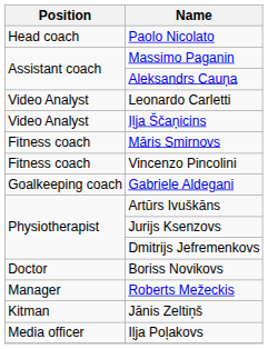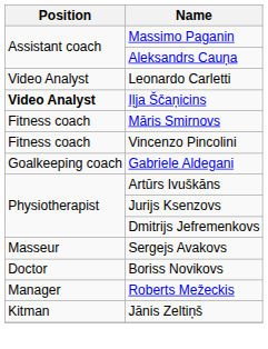- row: Head coach | Paolo Nicolato
Iļja Ščaņicins | Position: normal -> bold
+ row: Masseur | Sergejs Avakovs
- row: Media officer | Iļja Poļakovs
